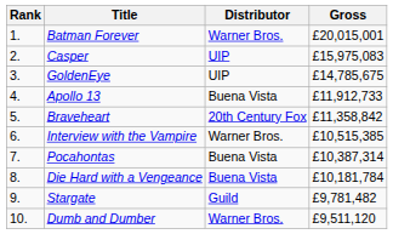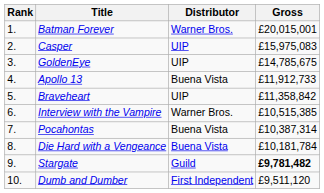Braveheart | Distributor: 20th Century Fox -> UIP
Stargate | Gross: normal -> bold
Dumb and Dumber | Distributor: Warner Bros. -> First Independent
